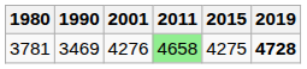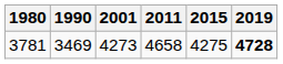3781 | 2001: 4276 -> 4273
3781 | 2011: lightgreen background -> no background
